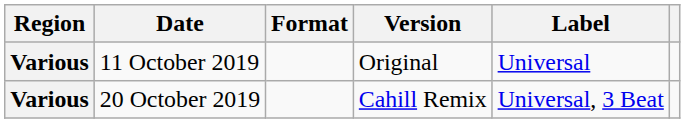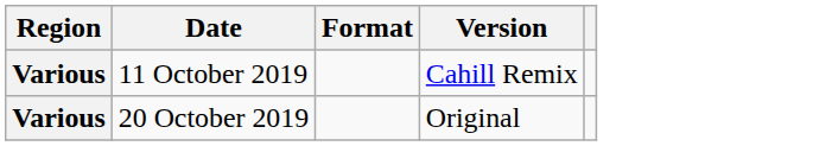- column: Label | Universal | Universal, 3 Beat
11 October 2019 | Version: Original -> Cahill Remix
20 October 2019 | Version: Cahill Remix -> Original
